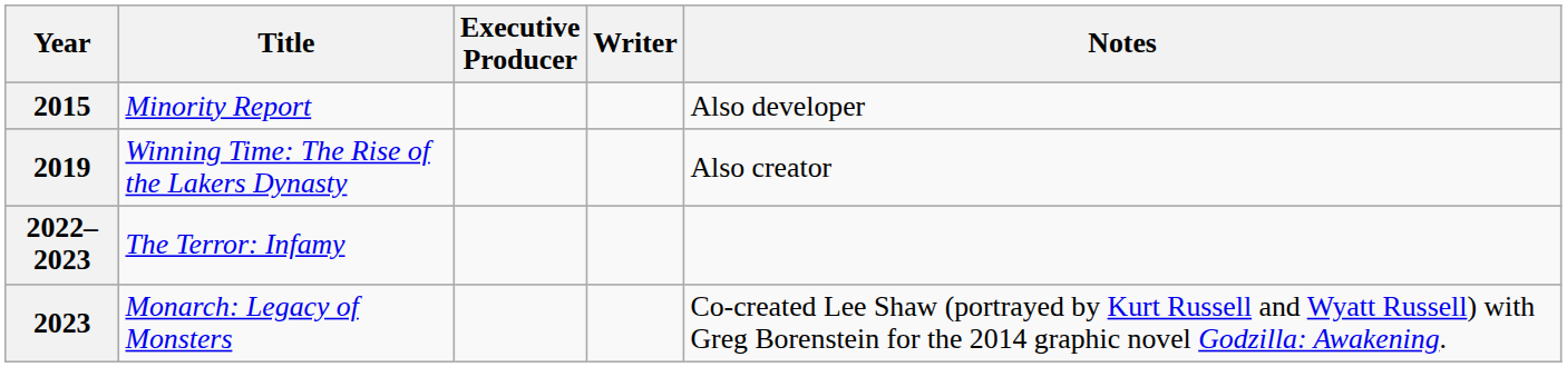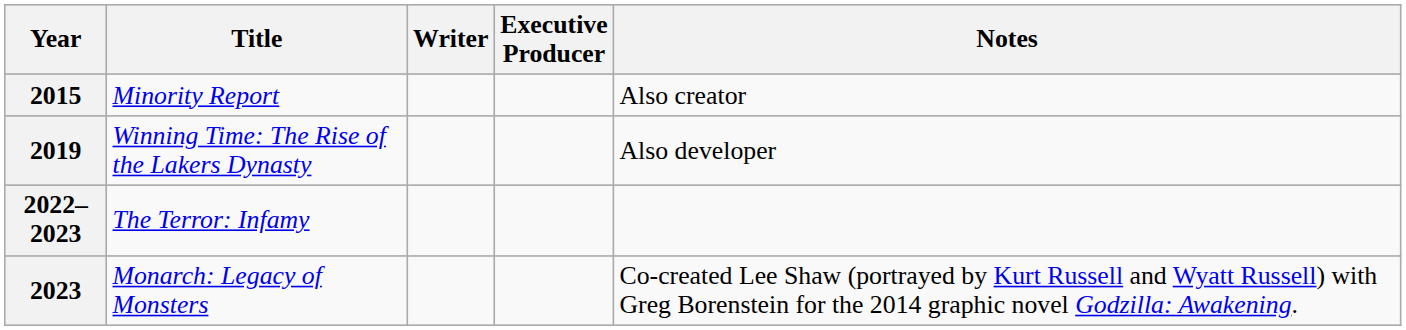columns swapped: Writer <-> Executive Producer
2015 | Notes: Also developer -> Also creator
2019 | Notes: Also creator -> Also developer
